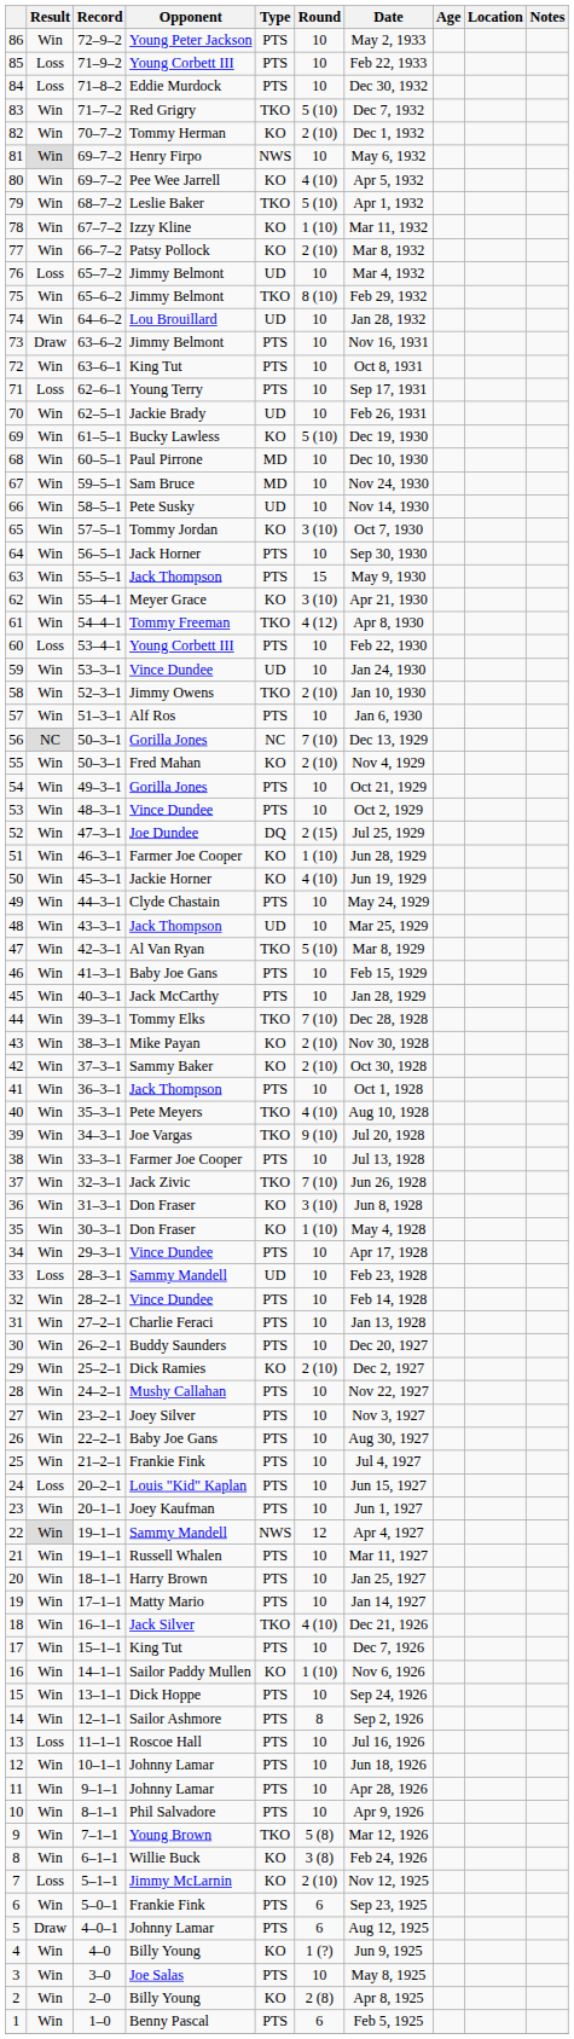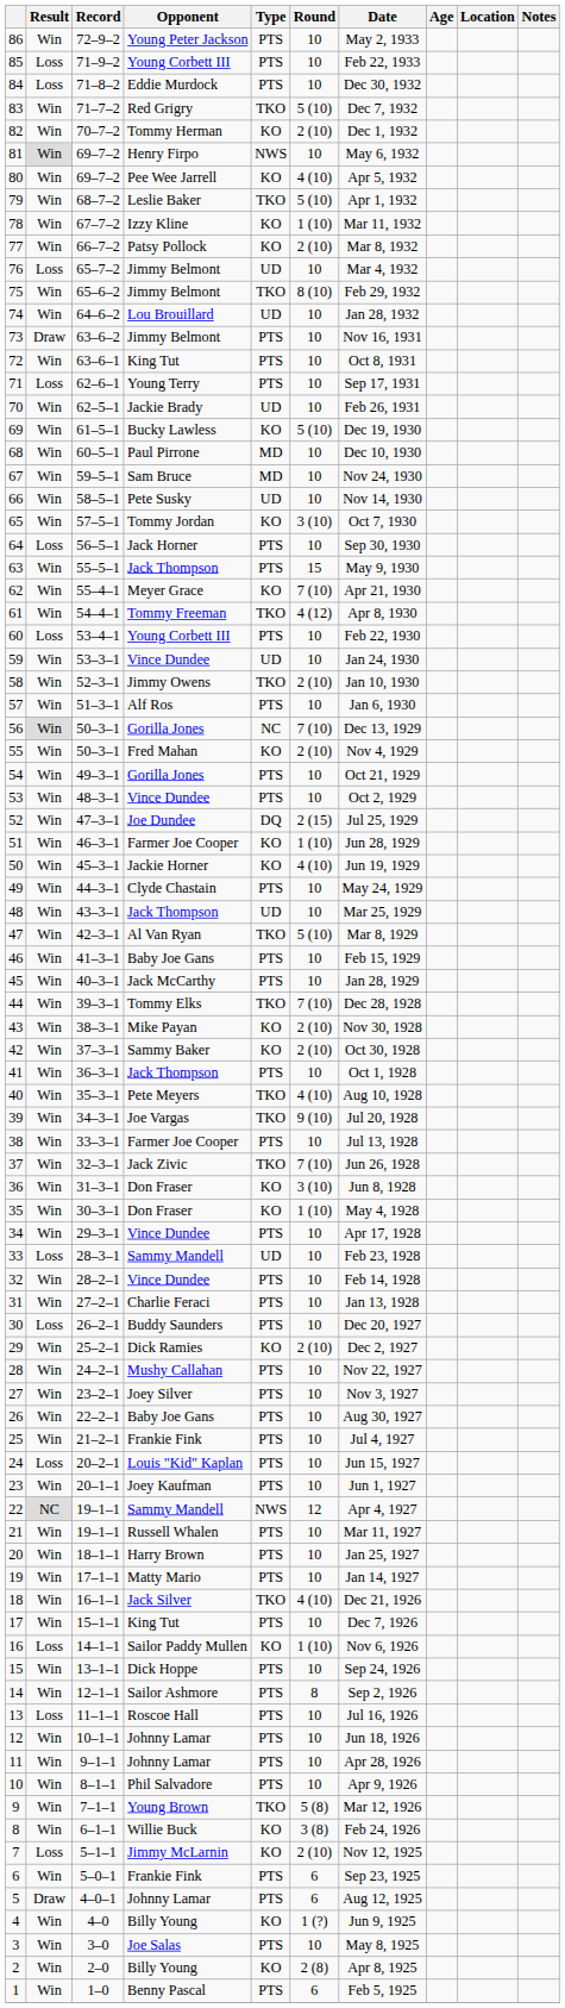64 | Result: Win -> Loss
62 | Round: 3 (10) -> 7 (10)
56 | Result: NC -> Win
30 | Result: Win -> Loss
22 | Result: Win -> NC
16 | Result: Win -> Loss
